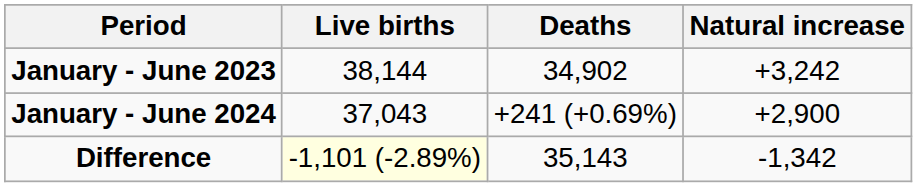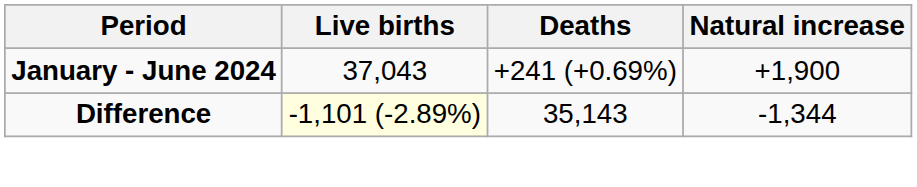- row: January - June 2023 | 38,144 | 34,902 | +3,242
January - June 2024 | Natural increase: +2,900 -> +1,900
Difference | Natural increase: -1,342 -> -1,344
